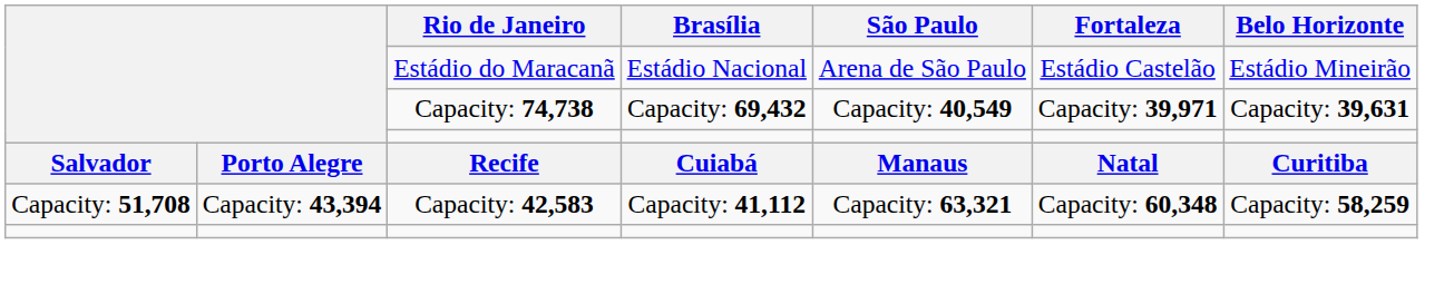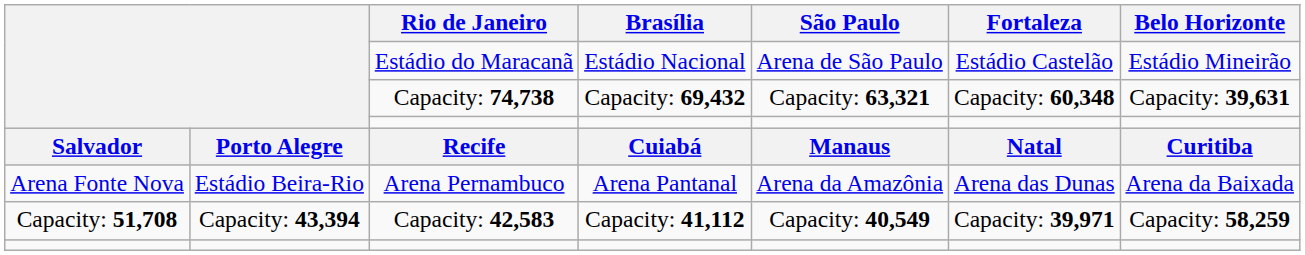Capacity: 74,738 | São Paulo: Capacity: 40,549 -> Capacity: 63,321
Capacity: 74,738 | Fortaleza: Capacity: 39,971 -> Capacity: 60,348
+ row: Arena Fonte Nova | Estádio Beira-Rio | Arena Pernambuco | Arena Pantanal | Arena da Amazônia | Arena das Dunas | Arena da Baixada
Capacity: 42,583 | São Paulo: Capacity: 63,321 -> Capacity: 40,549
Capacity: 42,583 | Fortaleza: Capacity: 60,348 -> Capacity: 39,971
